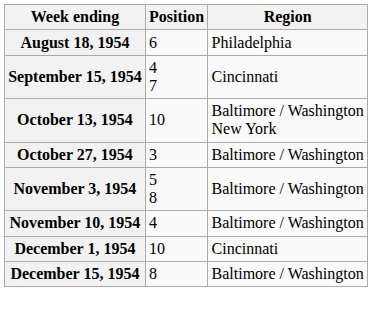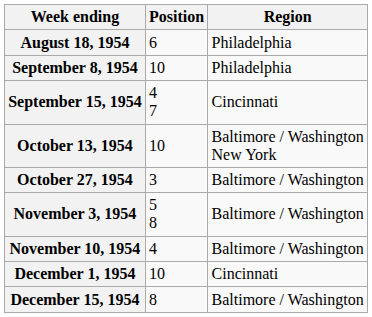+ row: September 8, 1954 | 10 | Philadelphia
